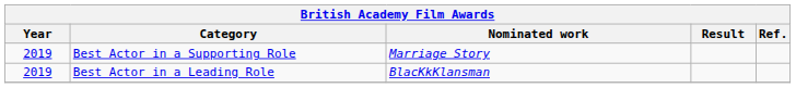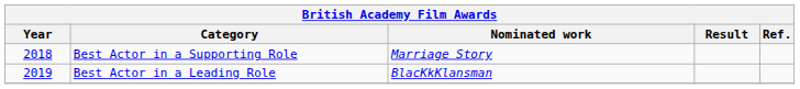Best Actor in a Supporting Role | Year: 2019 -> 2018
